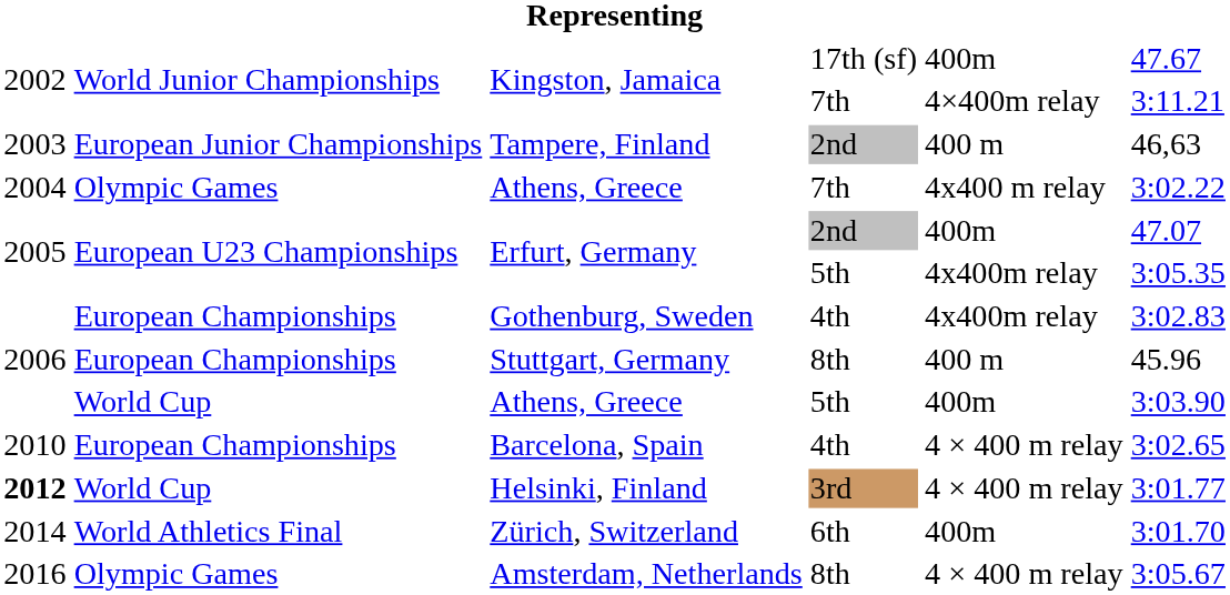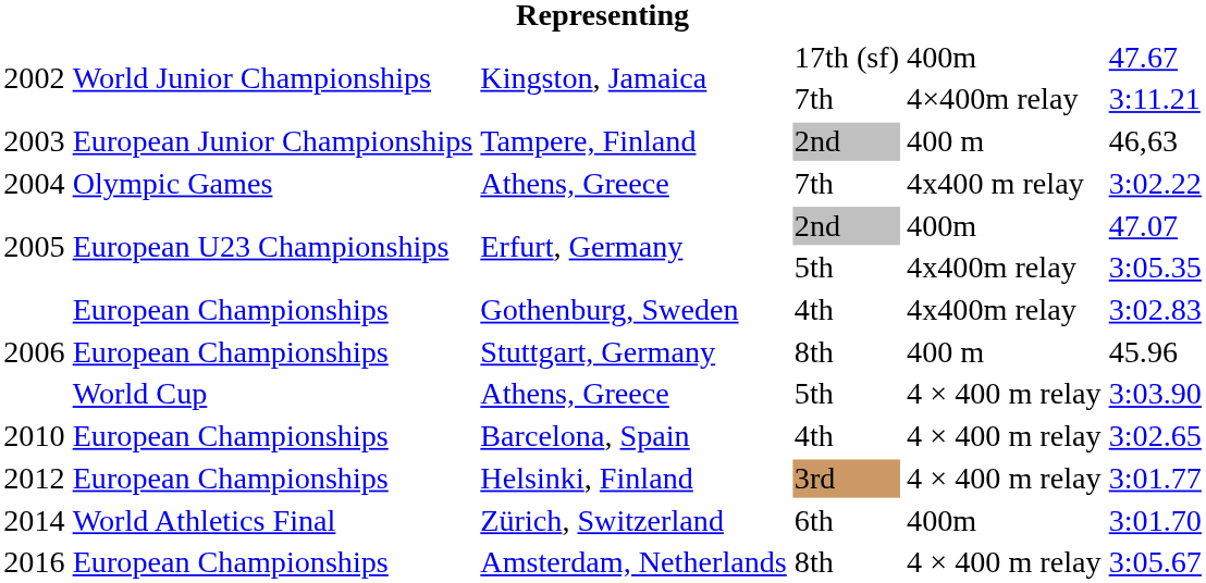Athens, Greece / 5th | column 5: 400m -> 4 × 400 m relay
Helsinki, Finland | column 1: bold -> normal
Helsinki, Finland | column 2: World Cup -> European Championships
Amsterdam, Netherlands | column 2: Olympic Games -> European Championships
